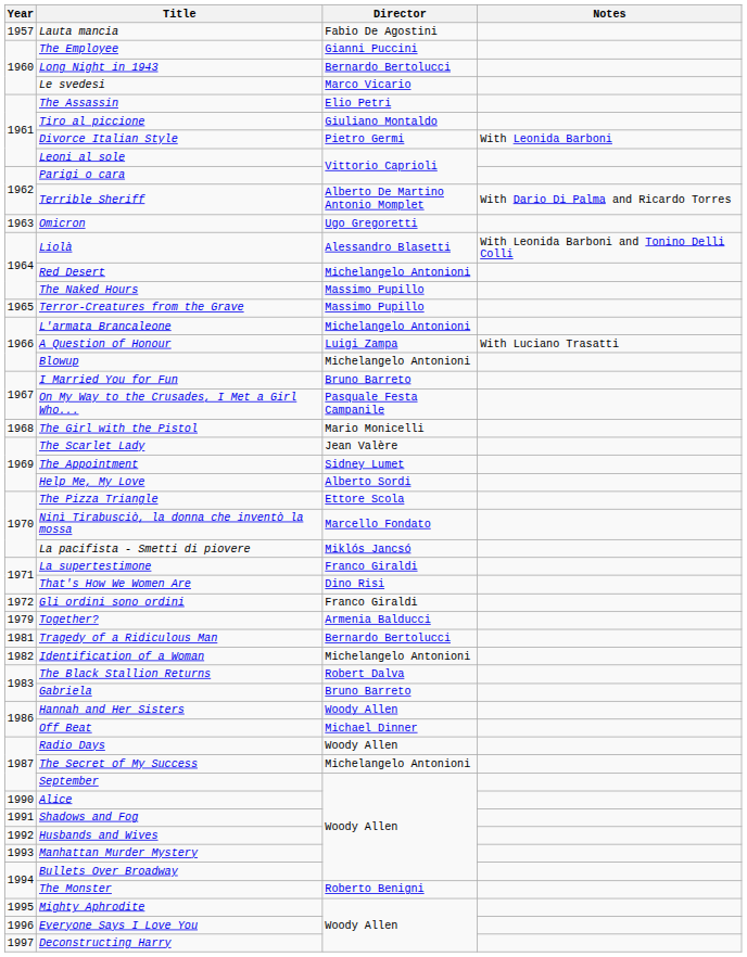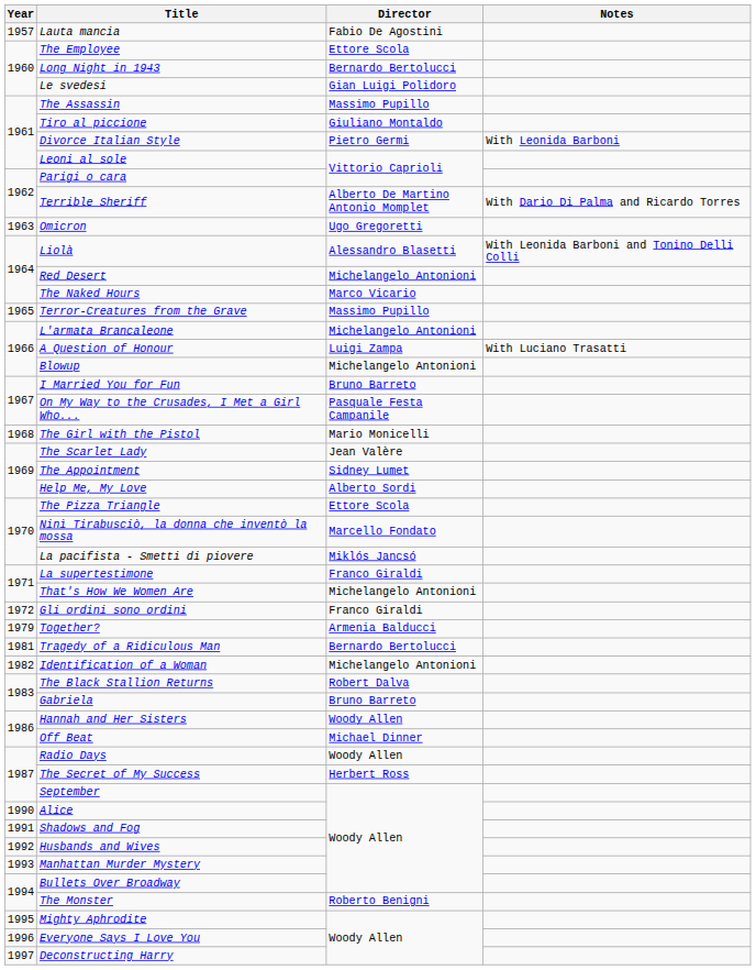The Employee | Director: Gianni Puccini -> Ettore Scola
Le svedesi | Director: Marco Vicario -> Gian Luigi Polidoro
The Assassin | Director: Elio Petri -> Massimo Pupillo
The Naked Hours | Director: Massimo Pupillo -> Marco Vicario
That's How We Women Are | Director: Dino Risi -> Michelangelo Antonioni
The Secret of My Success | Director: Michelangelo Antonioni -> Herbert Ross
